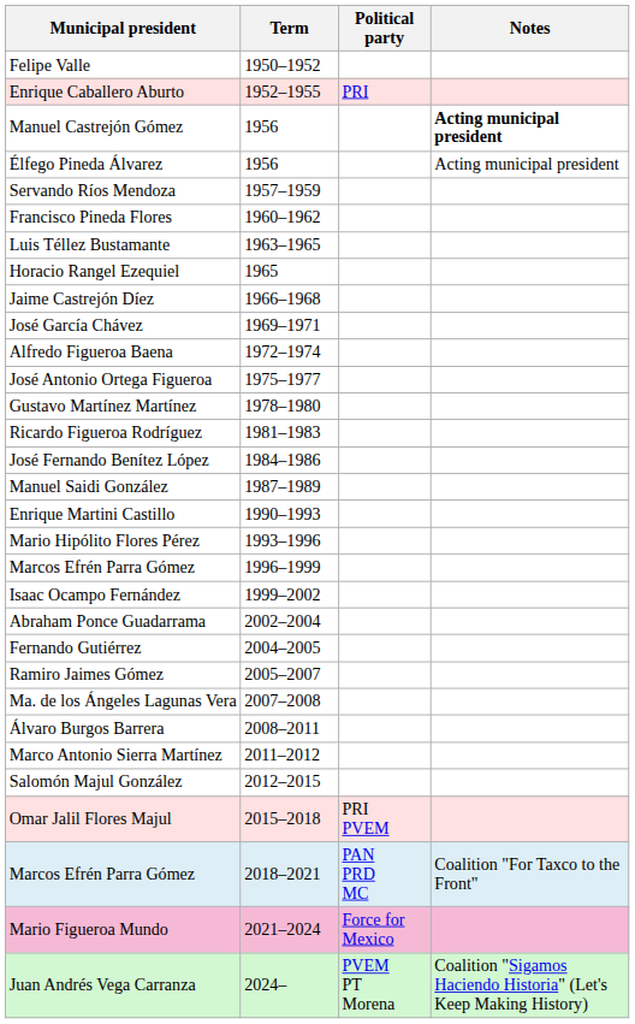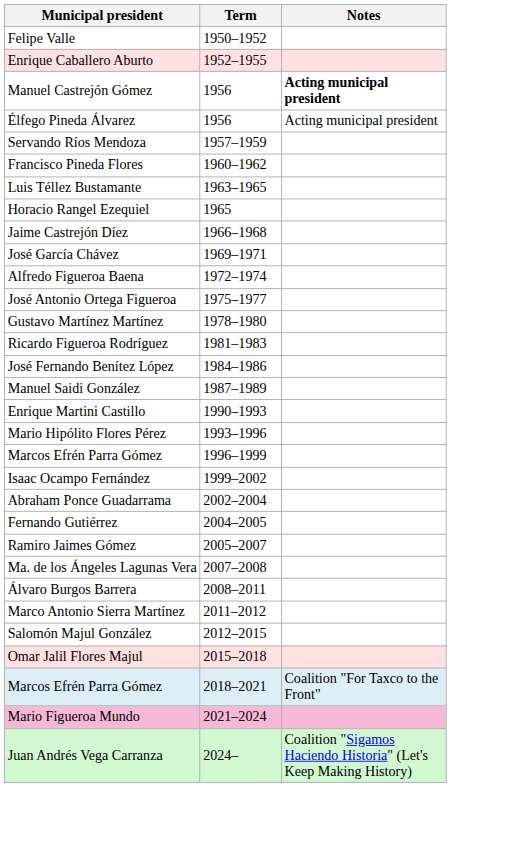- column: Political party | PRI | PRI PVEM | PAN PRD MC | Force for Mexico | PVEM PT Morena
